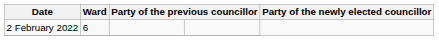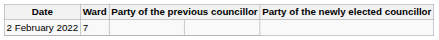2 February 2022 | Ward: 6 -> 7
